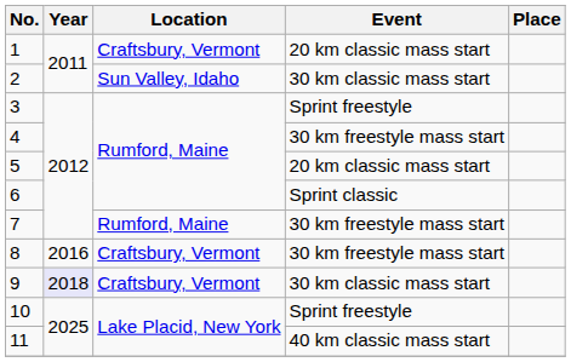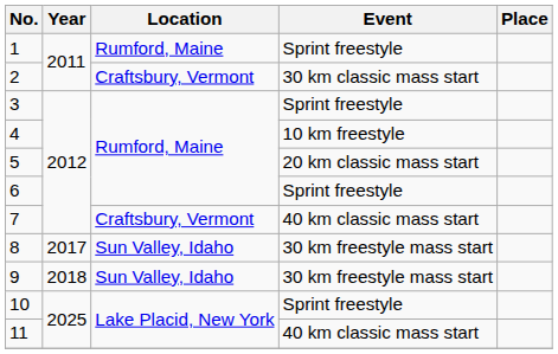1 | Location: Craftsbury, Vermont -> Rumford, Maine
1 | Event: 20 km classic mass start -> Sprint freestyle
2 | Location: Sun Valley, Idaho -> Craftsbury, Vermont
4 | Event: 30 km freestyle mass start -> 10 km freestyle
6 | Event: Sprint classic -> Sprint freestyle
7 | Location: Rumford, Maine -> Craftsbury, Vermont
7 | Event: 30 km freestyle mass start -> 40 km classic mass start
8 | Year: 2016 -> 2017
8 | Location: Craftsbury, Vermont -> Sun Valley, Idaho
9 | Year: lavender background -> no background
9 | Location: Craftsbury, Vermont -> Sun Valley, Idaho
9 | Event: 30 km classic mass start -> 30 km freestyle mass start
